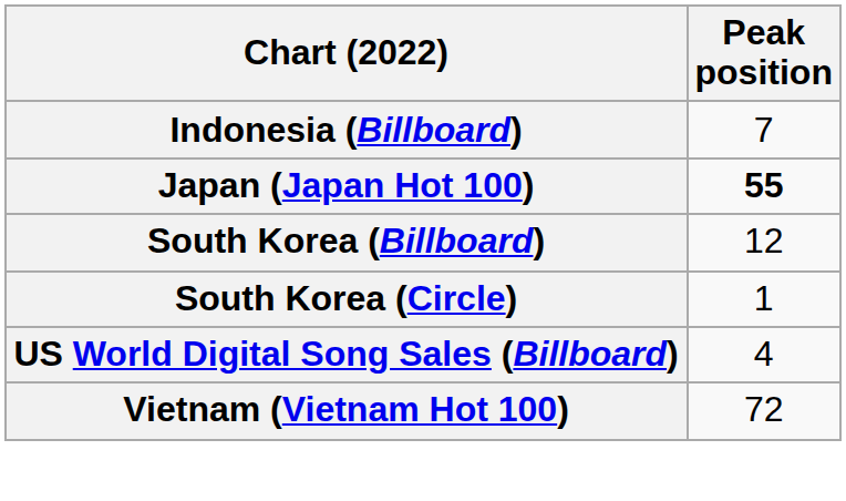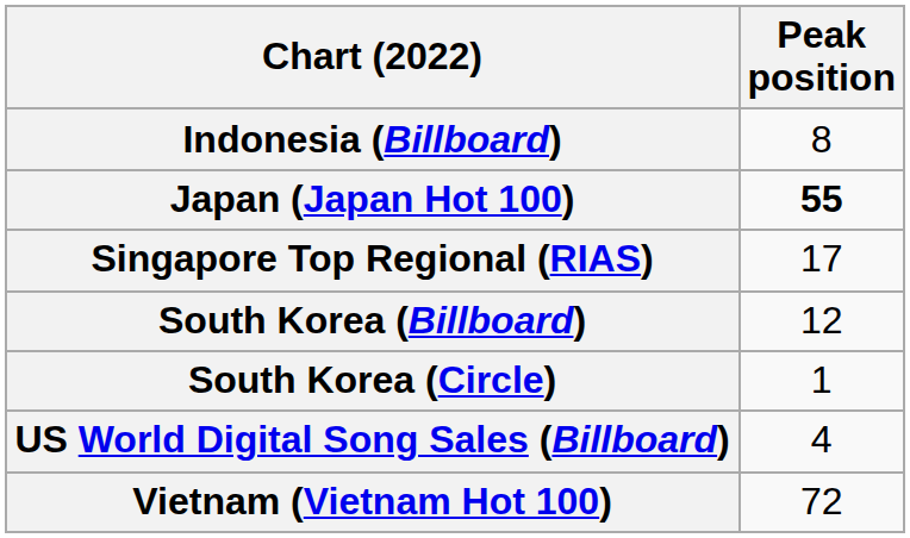Indonesia (Billboard) | Peak position: 7 -> 8
+ row: Singapore Top Regional (RIAS) | 17
